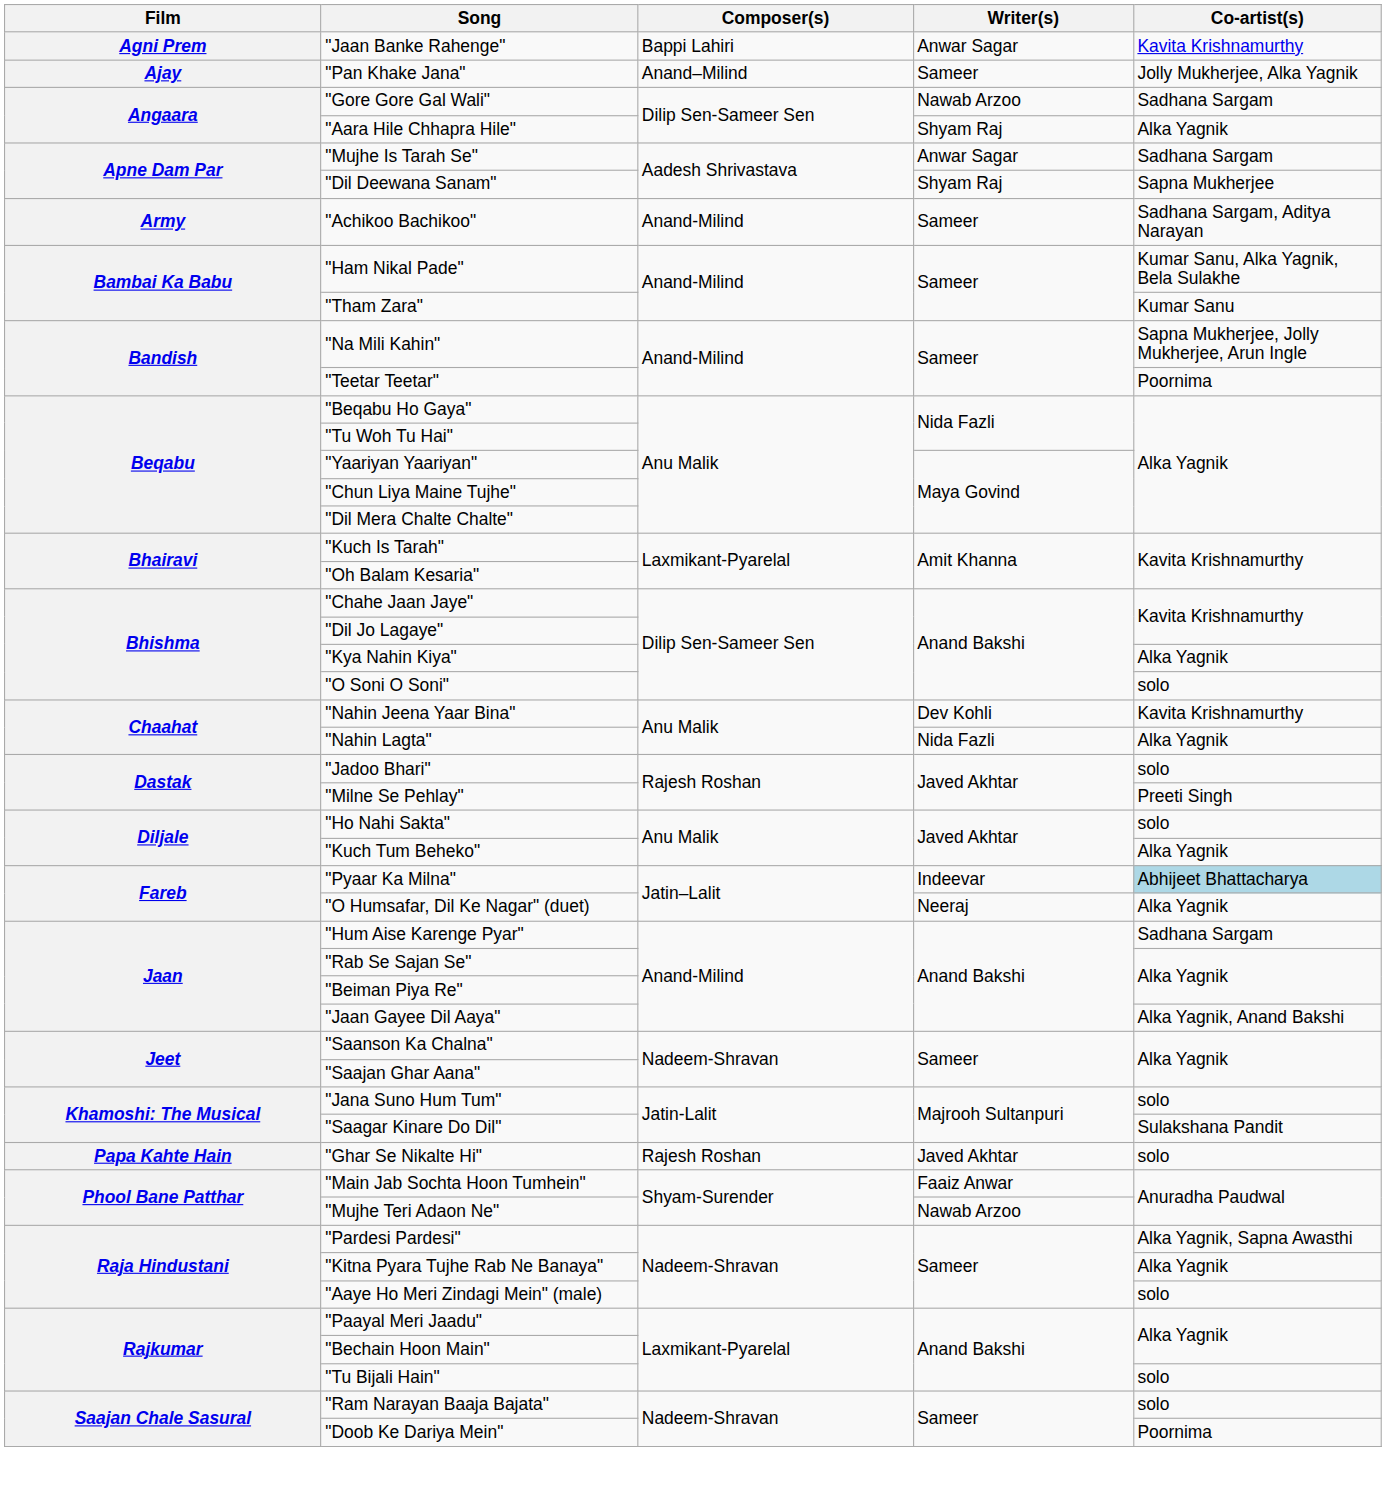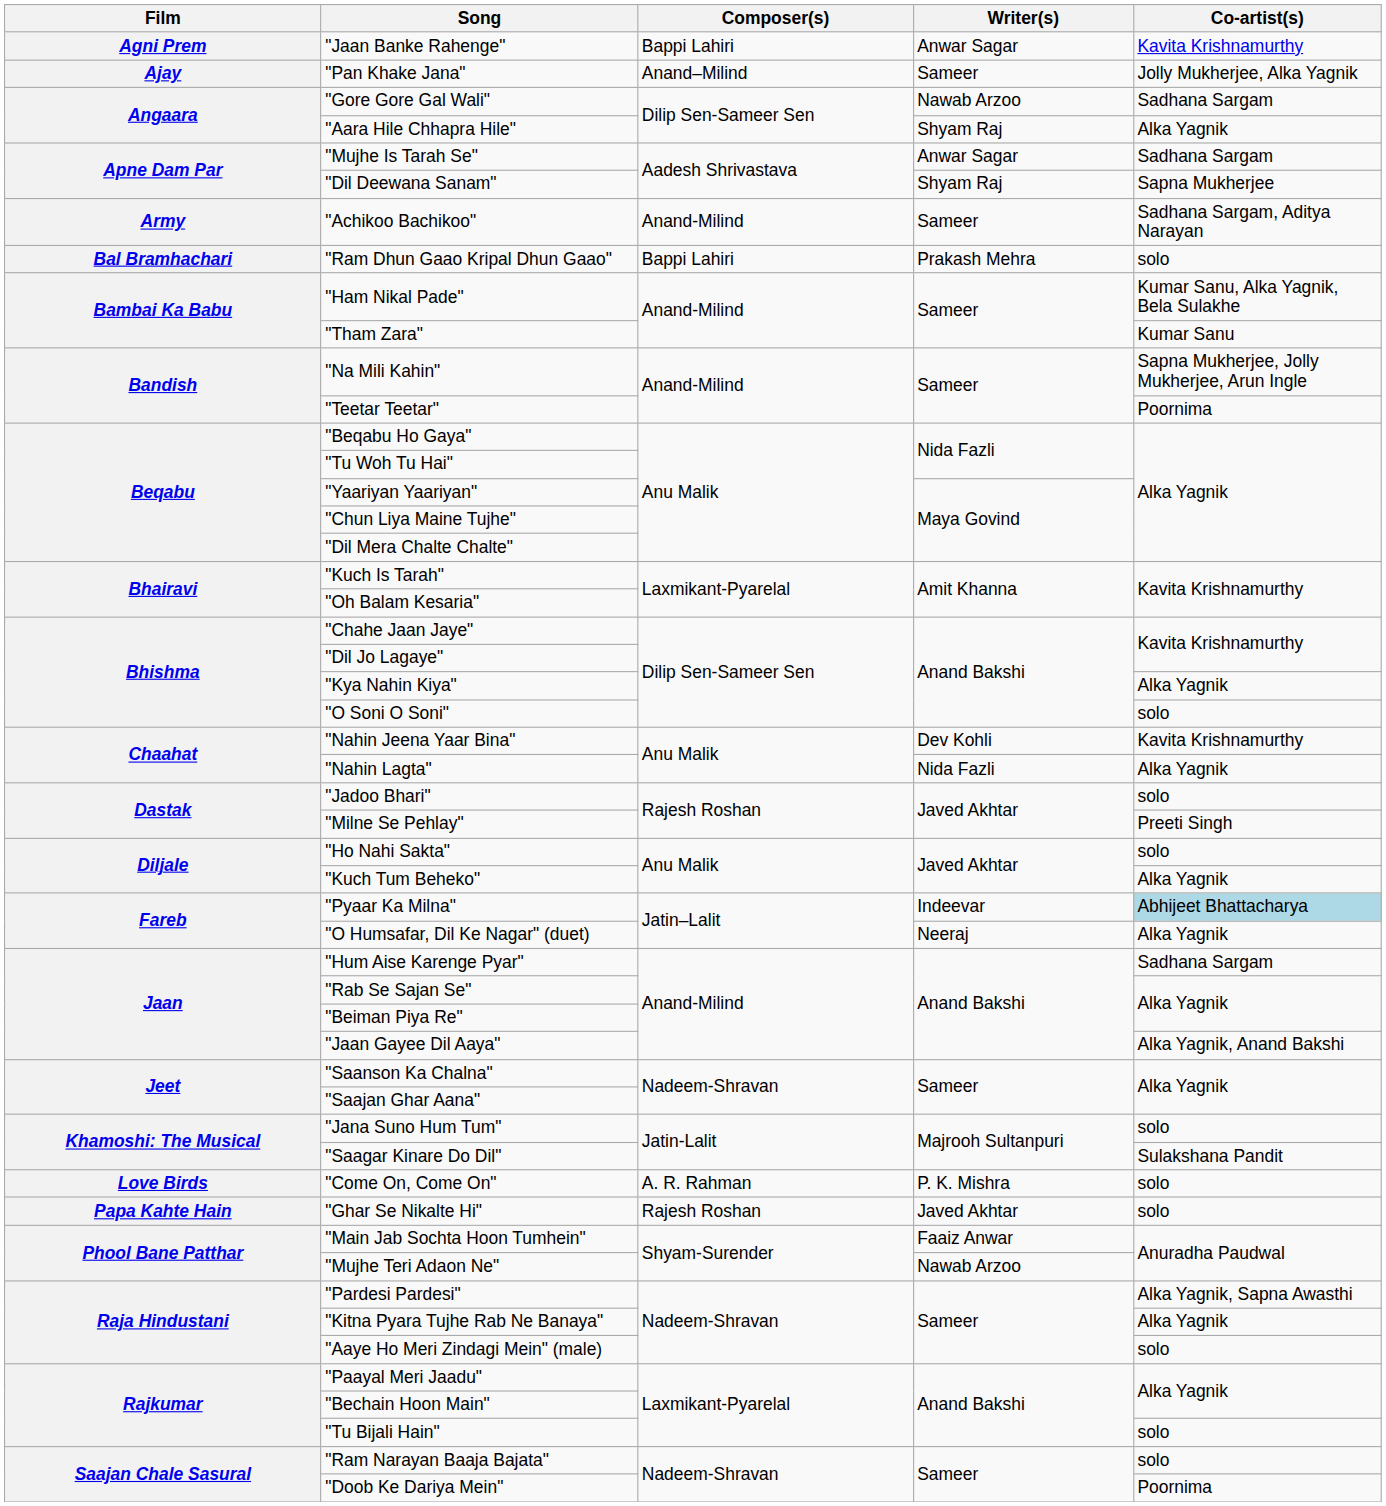+ row: Bal Bramhachari | "Ram Dhun Gaao Kripal Dhun Gaao" | Bappi Lahiri | Prakash Mehra | solo
+ row: Love Birds | "Come On, Come On" | A. R. Rahman | P. K. Mishra | solo
